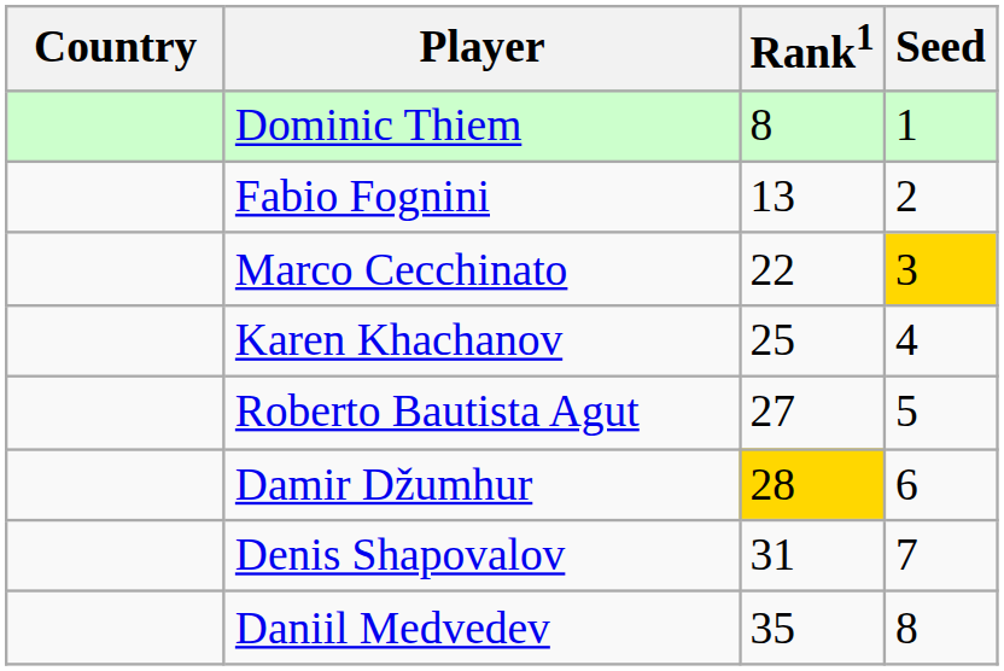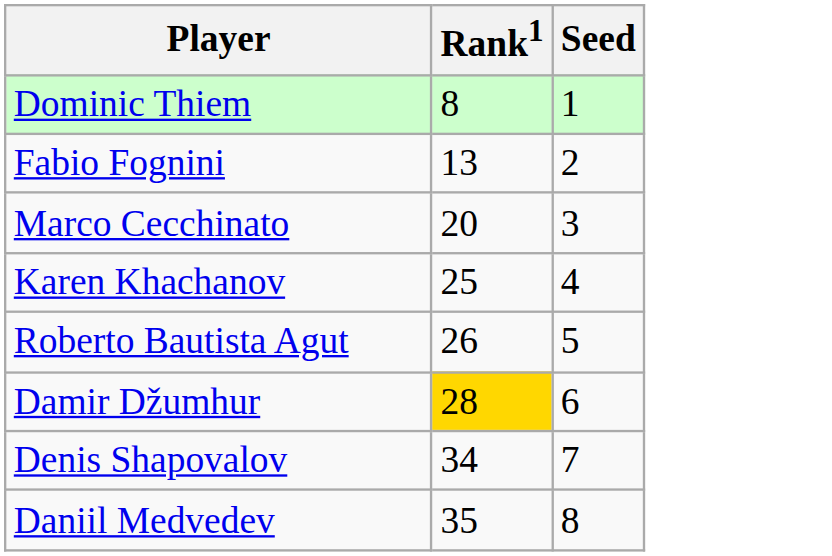- column: Country
Marco Cecchinato | Rank1: 22 -> 20
Marco Cecchinato | Seed: gold background -> no background
Roberto Bautista Agut | Rank1: 27 -> 26
Denis Shapovalov | Rank1: 31 -> 34
